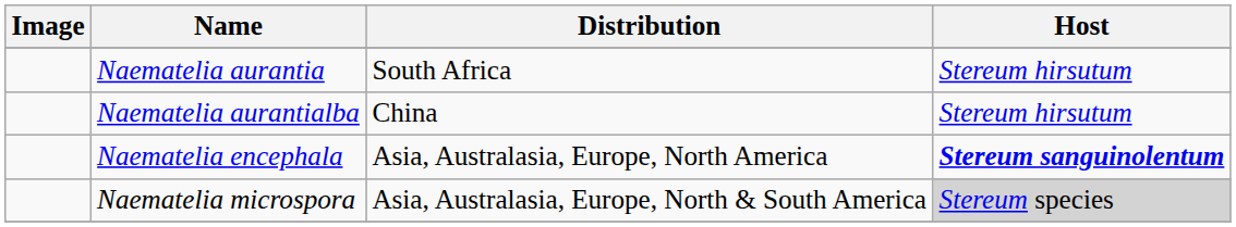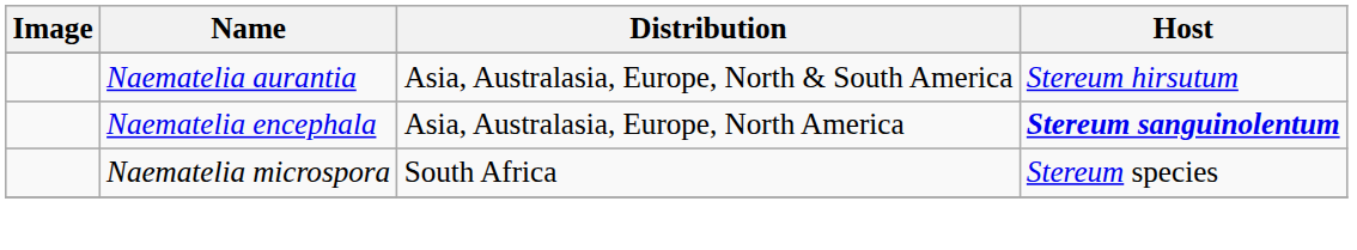Naematelia aurantia | Distribution: South Africa -> Asia, Australasia, Europe, North & South America
- row: Naematelia aurantialba | China | Stereum hirsutum
Naematelia microspora | Distribution: Asia, Australasia, Europe, North & South America -> South Africa
Naematelia microspora | Host: lightgrey background -> no background
